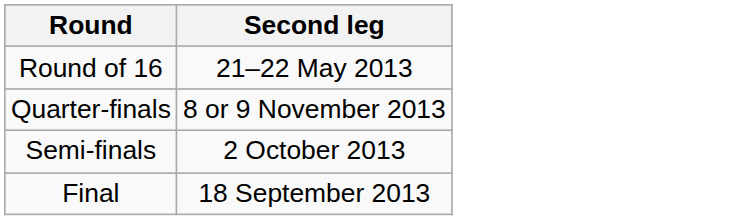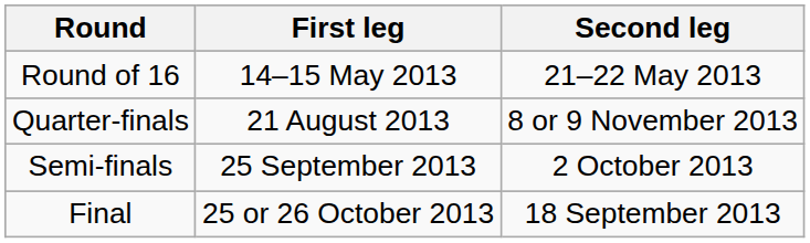+ column: First leg | 14–15 May 2013 | 21 August 2013 | 25 September 2013 | 25 or 26 October 2013
